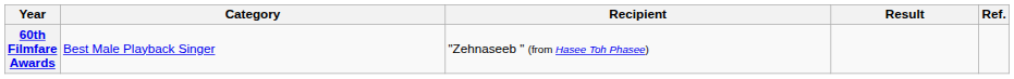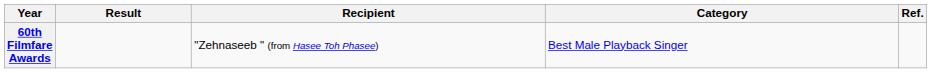columns swapped: Category <-> Result
